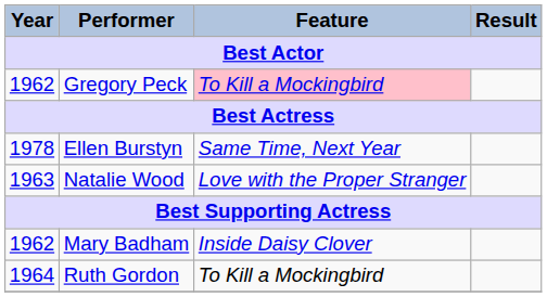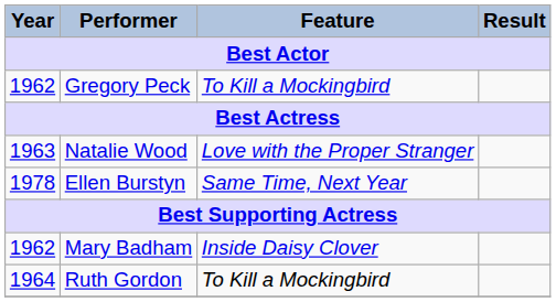Gregory Peck | Feature: pink background -> no background
rows swapped: Natalie Wood <-> Ellen Burstyn
